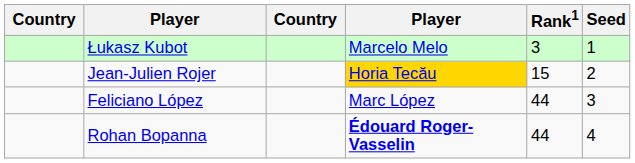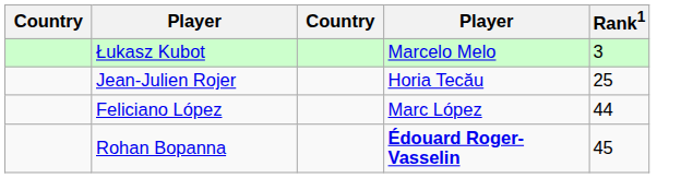- column: Seed | 1 | 2 | 3 | 4
Jean-Julien Rojer | column 4: gold background -> no background
Jean-Julien Rojer | Rank1: 15 -> 25
Rohan Bopanna | Rank1: 44 -> 45
